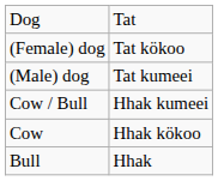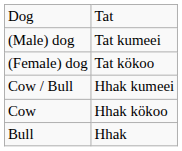rows swapped: (Female) dog <-> (Male) dog
